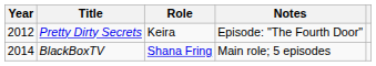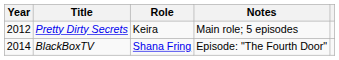Pretty Dirty Secrets | Notes: Episode: "The Fourth Door" -> Main role; 5 episodes
BlackBoxTV | Notes: Main role; 5 episodes -> Episode: "The Fourth Door"
